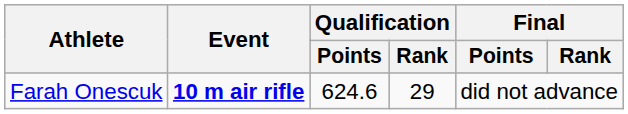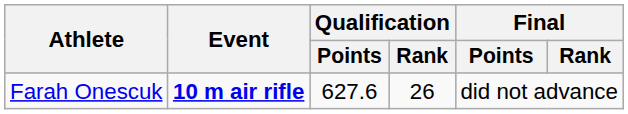Farah Onescuk | Qualification / Points: 624.6 -> 627.6
Farah Onescuk | Qualification / Rank: 29 -> 26
